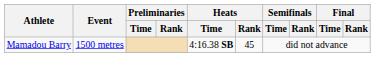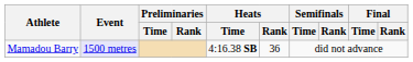Mamadou Barry | Event: no background -> lavender background
Mamadou Barry | Heats / Rank: 45 -> 36
